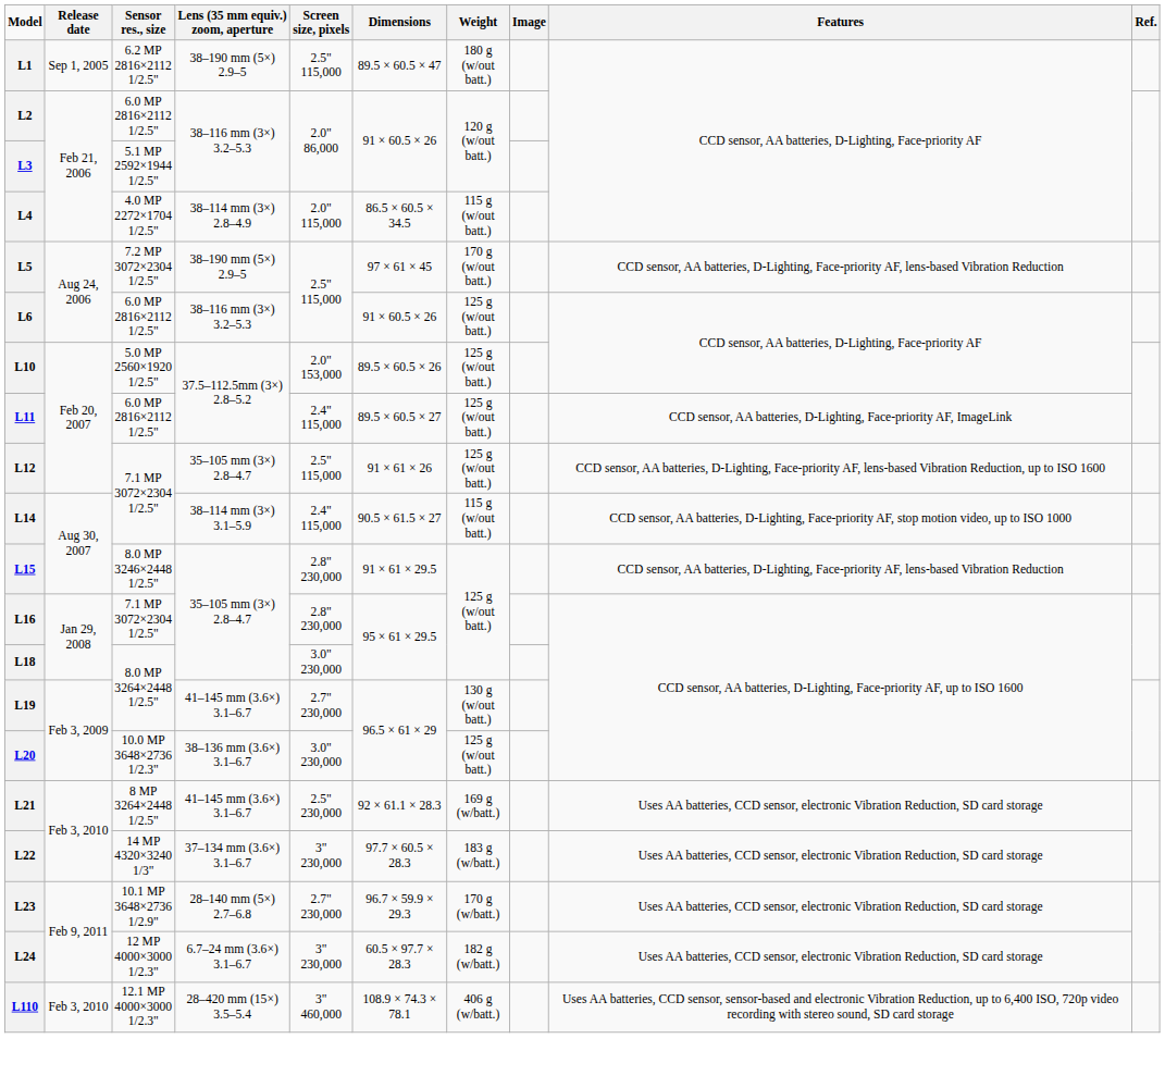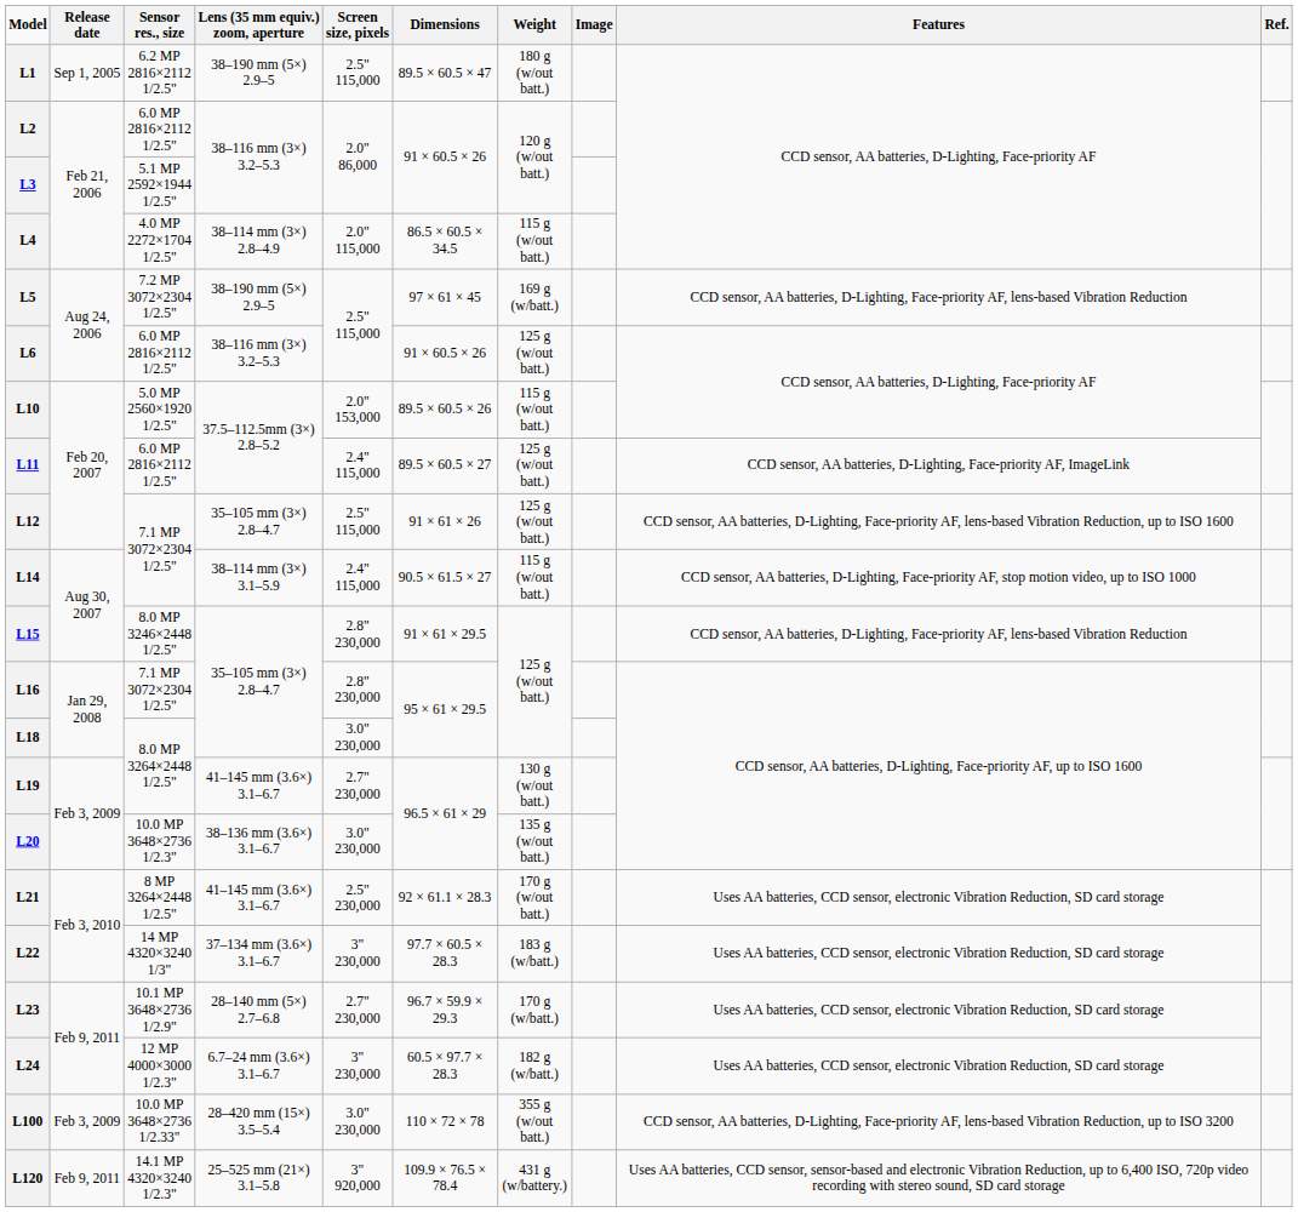L5 | Weight: 170 g (w/out batt.) -> 169 g (w/batt.)
L10 | Weight: 125 g (w/out batt.) -> 115 g (w/out batt.)
L20 | Weight: 125 g (w/out batt.) -> 135 g (w/out batt.)
L21 | Weight: 169 g (w/batt.) -> 170 g (w/out batt.)
+ row: L100 | Feb 3, 2009 | 10.0 MP 3648×2736 1/2.33" | 28–420 mm (15×) 3.5–5.4 | 3.0" 230,000 | 110 × 72 × 78 | 355 g (w/out batt.) | CCD sensor, AA batteries, D-Lighting, Face-priority AF, lens-based Vibration Reduction, up to ISO 3200
- row: L110 | Feb 3, 2010 | 12.1 MP 4000×3000 1/2.3" | 28–420 mm (15×) 3.5–5.4 | 3" 460,000 | 108.9 × 74.3 × 78.1 | 406 g (w/batt.) | Uses AA batteries, CCD sensor, sensor-based and electronic Vibration Reduction, up to 6,400 ISO, 720p video recording with stereo sound, SD card storage
+ row: L120 | Feb 9, 2011 | 14.1 MP 4320×3240 1/2.3" | 25–525 mm (21×) 3.1–5.8 | 3" 920,000 | 109.9 × 76.5 × 78.4 | 431 g (w/battery.) | Uses AA batteries, CCD sensor, sensor-based and electronic Vibration Reduction, up to 6,400 ISO, 720p video recording with stereo sound, SD card storage
